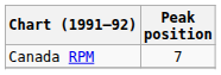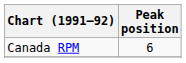Canada RPM | Peak position: 7 -> 6
